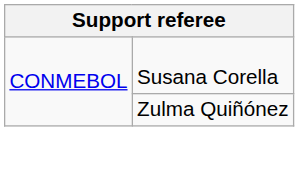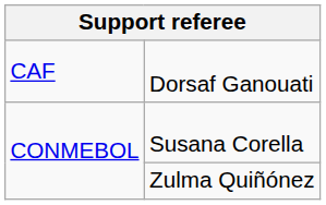+ row: CAF | Dorsaf Ganouati
